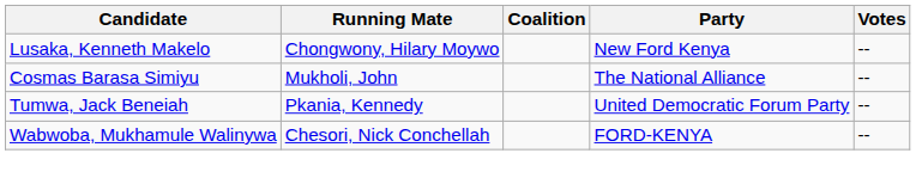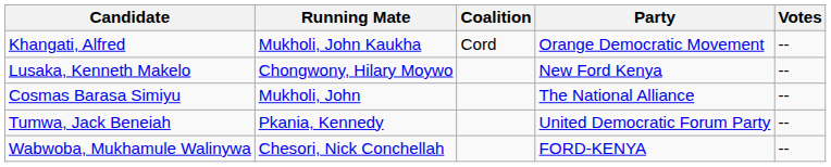+ row: Khangati, Alfred | Mukholi, John Kaukha | Cord | Orange Democratic Movement | --
